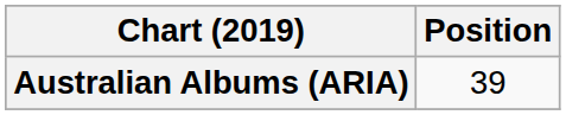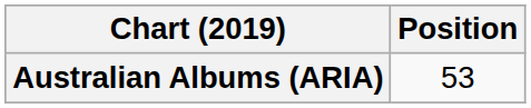Australian Albums (ARIA) | Position: 39 -> 53
